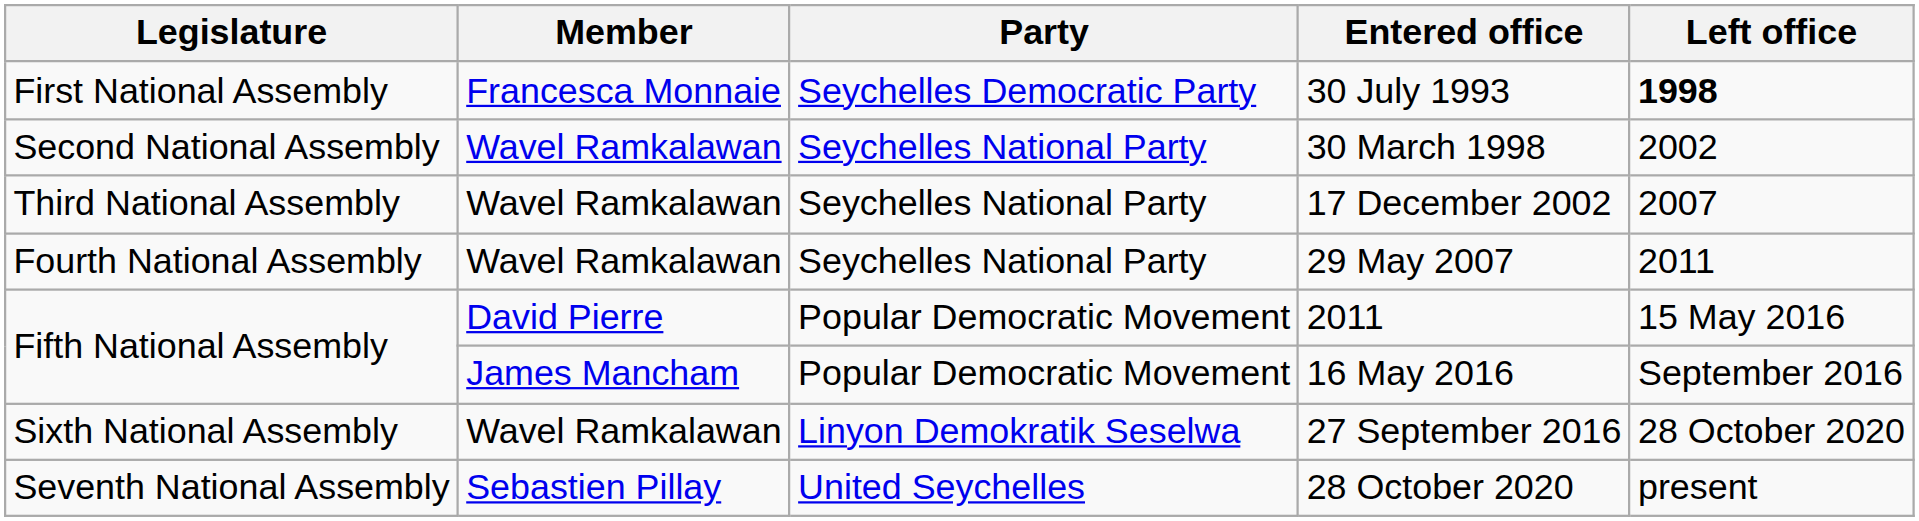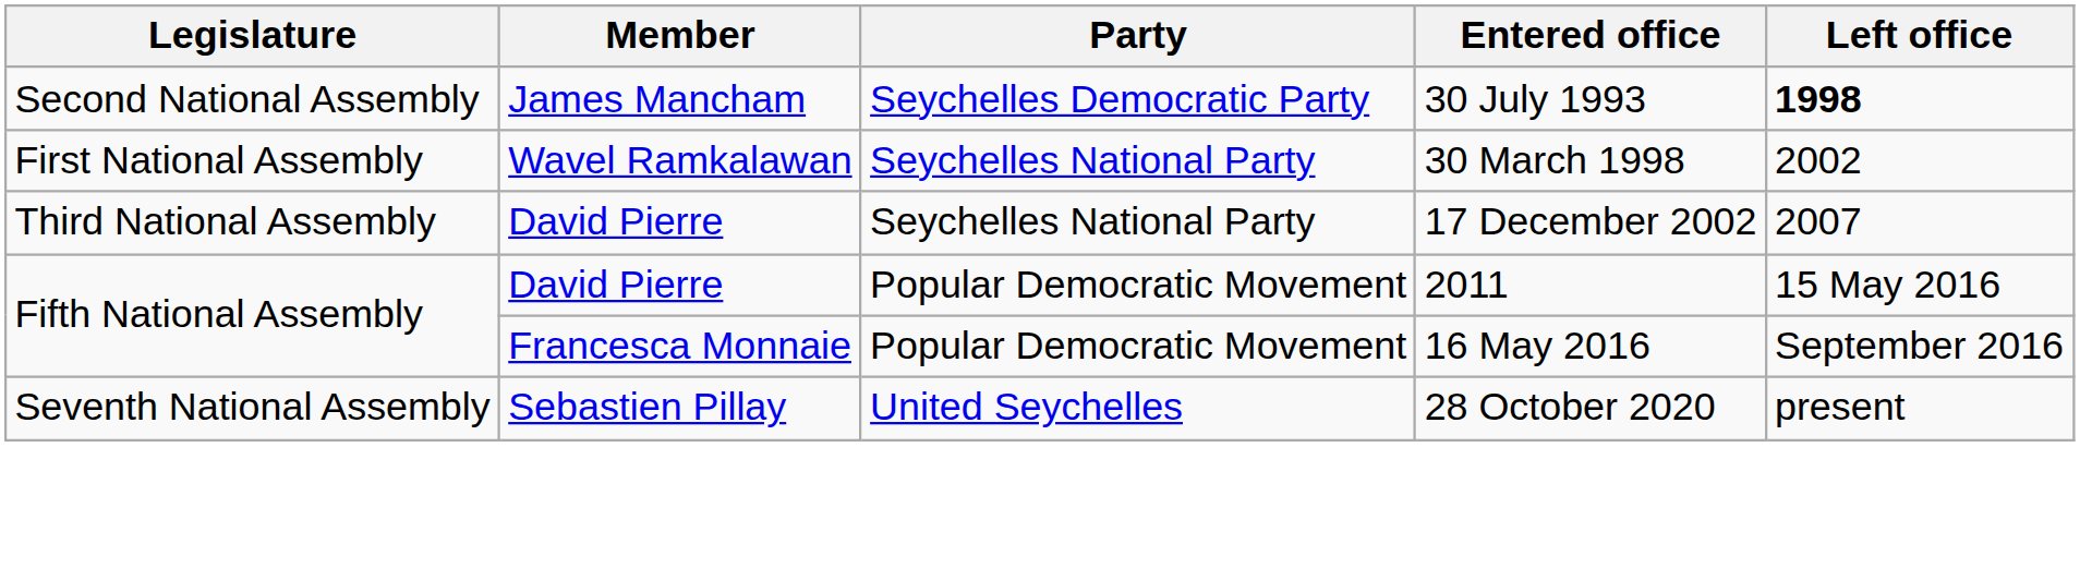30 July 1993 | Legislature: First National Assembly -> Second National Assembly
30 July 1993 | Member: Francesca Monnaie -> James Mancham
30 March 1998 | Legislature: Second National Assembly -> First National Assembly
17 December 2002 | Member: Wavel Ramkalawan -> David Pierre
- row: Fourth National Assembly | Wavel Ramkalawan | Seychelles National Party | 29 May 2007 | 2011
16 May 2016 | Member: James Mancham -> Francesca Monnaie
- row: Sixth National Assembly | Wavel Ramkalawan | Linyon Demokratik Seselwa | 27 September 2016 | 28 October 2020
